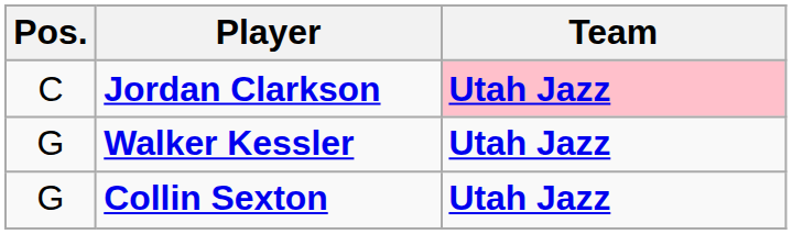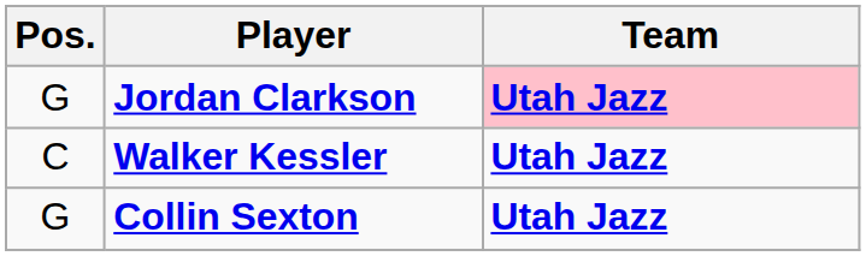Jordan Clarkson | Pos.: C -> G
Walker Kessler | Pos.: G -> C
